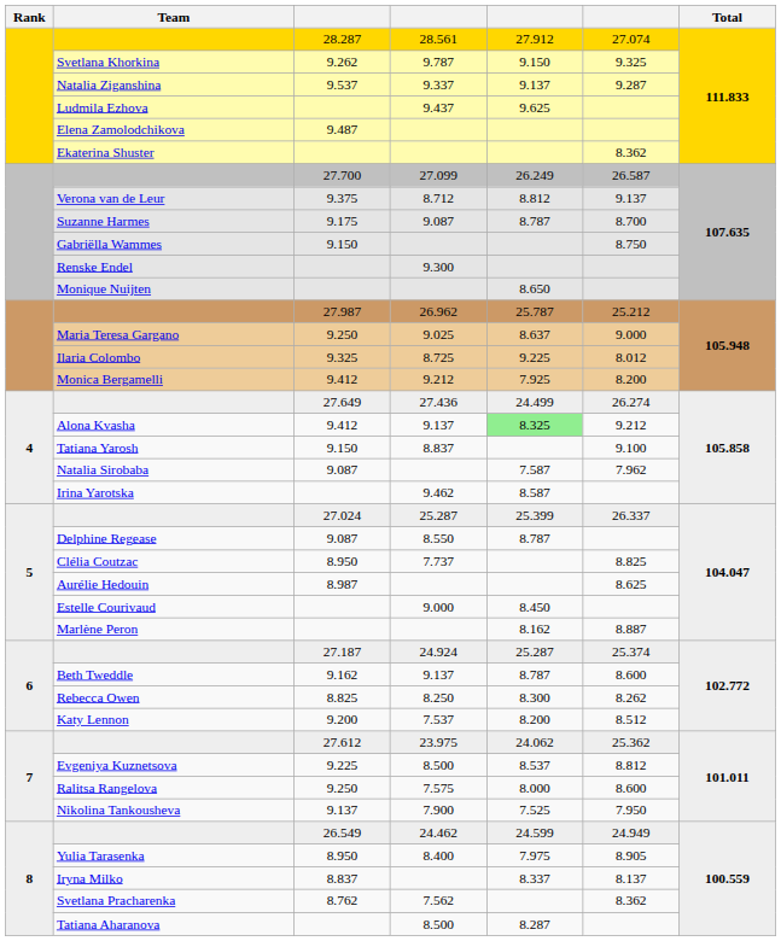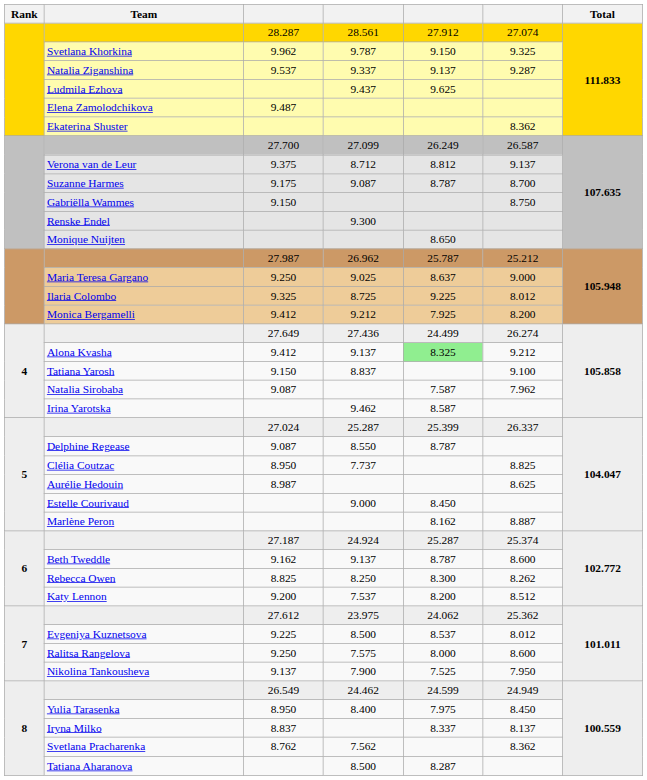Svetlana Khorkina | column 3: 9.262 -> 9.962
Evgeniya Kuznetsova | column 6: 8.812 -> 8.012
Yulia Tarasenka | column 6: 8.905 -> 8.450
